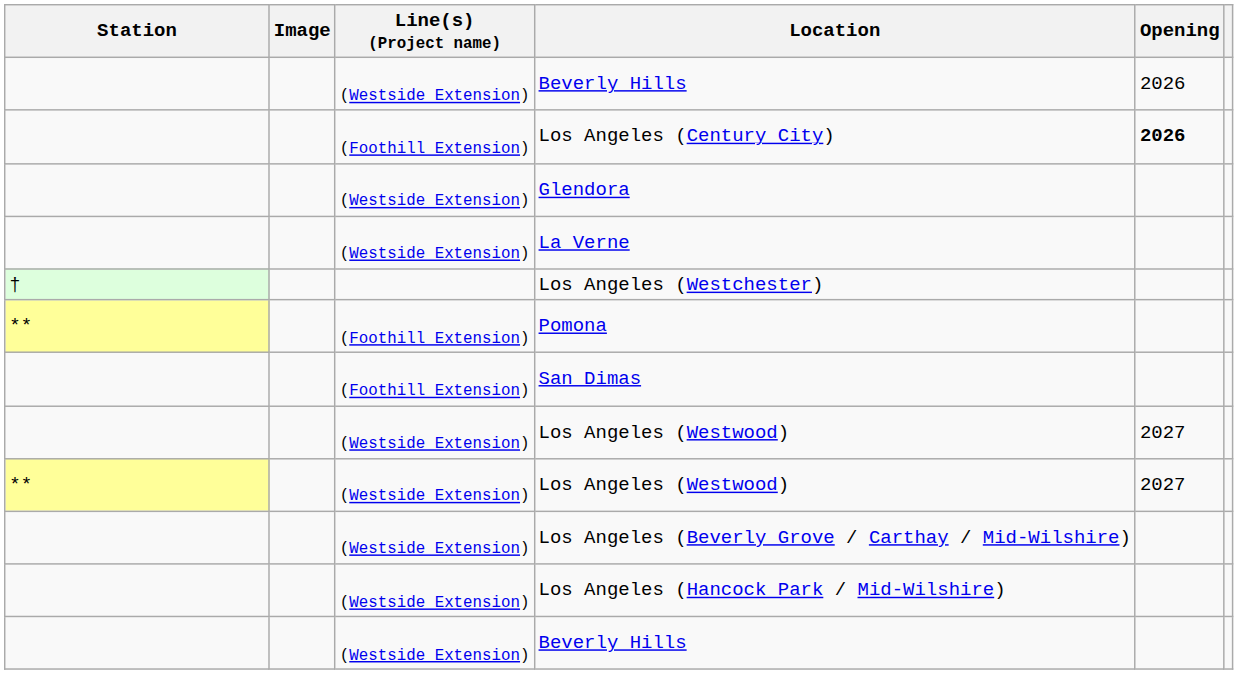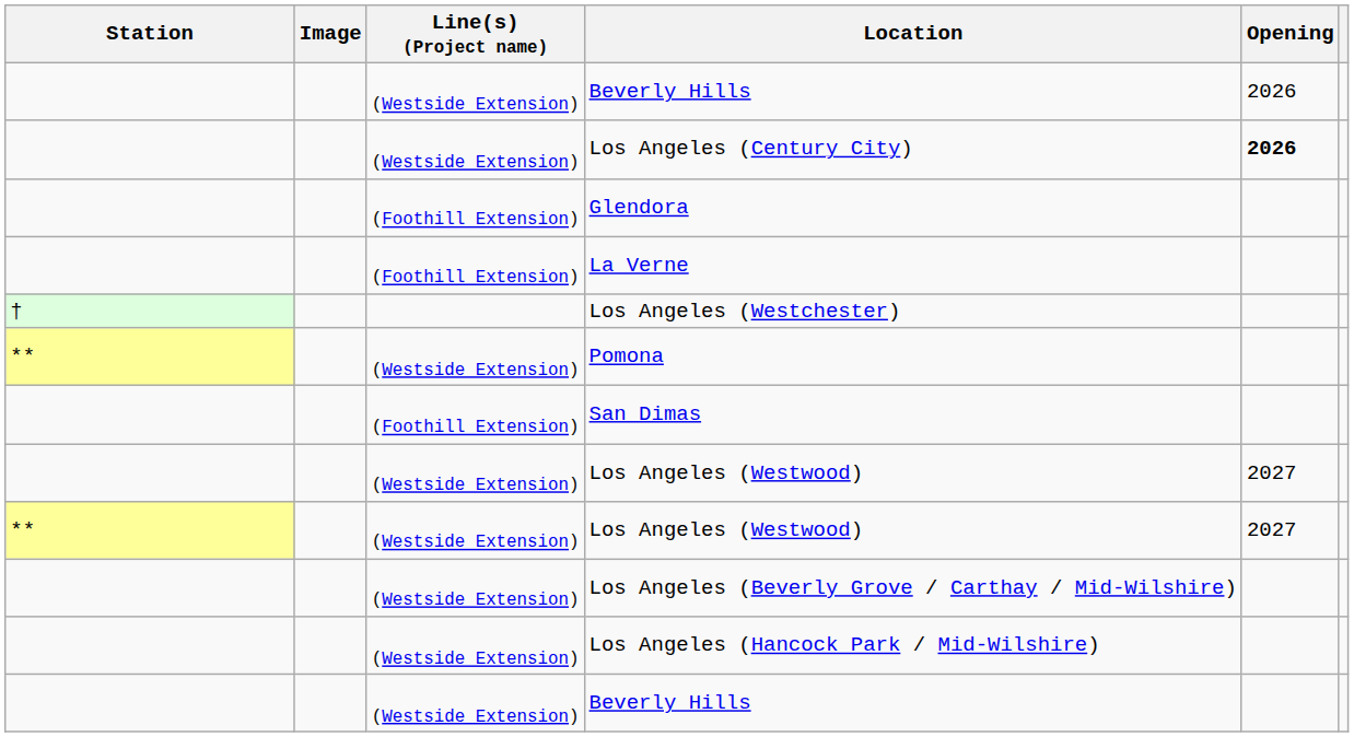Los Angeles (Century City) | Line(s) (Project name): (Foothill Extension) -> (Westside Extension)
Glendora | Line(s) (Project name): (Westside Extension) -> (Foothill Extension)
La Verne | Line(s) (Project name): (Westside Extension) -> (Foothill Extension)
Pomona | Line(s) (Project name): (Foothill Extension) -> (Westside Extension)
